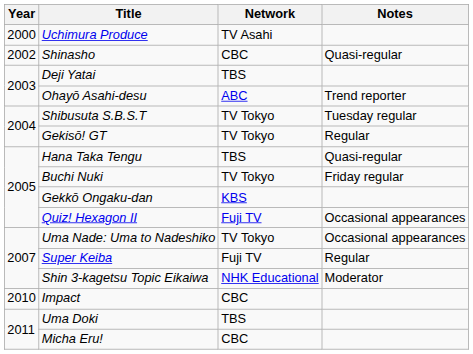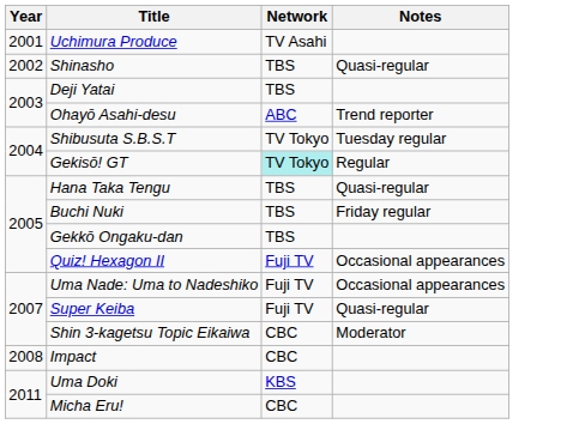Uchimura Produce | Year: 2000 -> 2001
Shinasho | Network: CBC -> TBS
Gekisō! GT | Network: no background -> paleturquoise background
Buchi Nuki | Network: TV Tokyo -> TBS
Gekkō Ongaku-dan | Network: KBS -> TBS
Uma Nade: Uma to Nadeshiko | Network: TV Tokyo -> Fuji TV
Super Keiba | Notes: Regular -> Quasi-regular
Shin 3-kagetsu Topic Eikaiwa | Network: NHK Educational -> CBC
Impact | Year: 2010 -> 2008
Uma Doki | Network: TBS -> KBS
